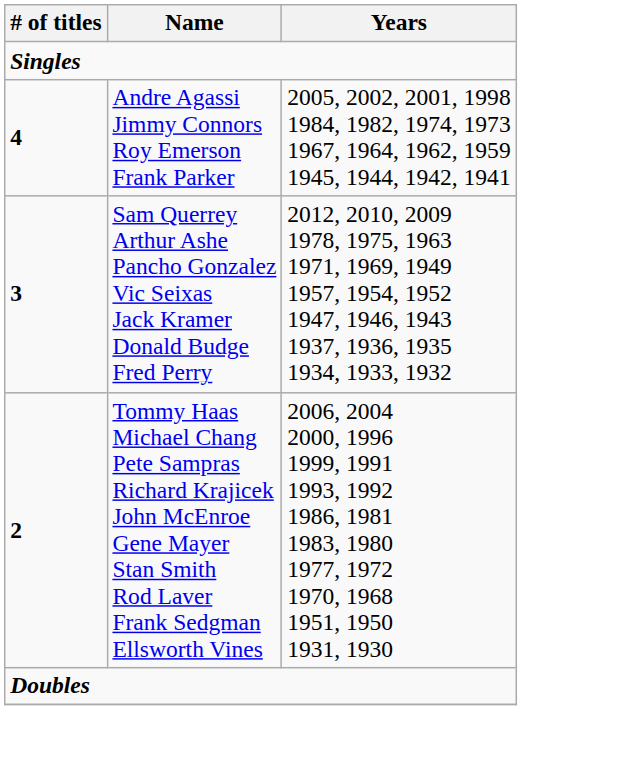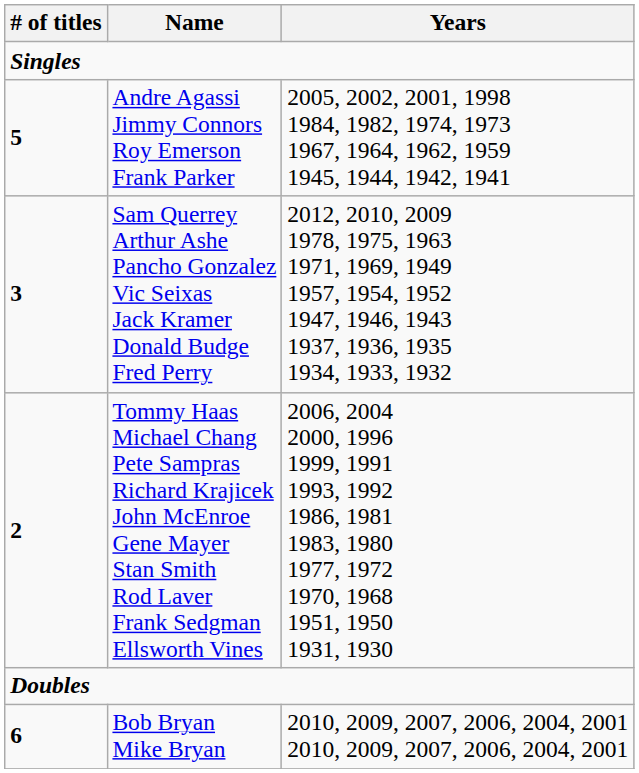Andre Agassi Jimmy Connors Roy Emerson Frank Parker | # of titles: 4 -> 5
+ row: 6 | Bob Bryan Mike Bryan | 2010, 2009, 2007, 2006, 2004, 2001 2010, 2009, 2007, 2006, 2004, 2001
